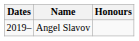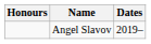columns swapped: Dates <-> Honours
